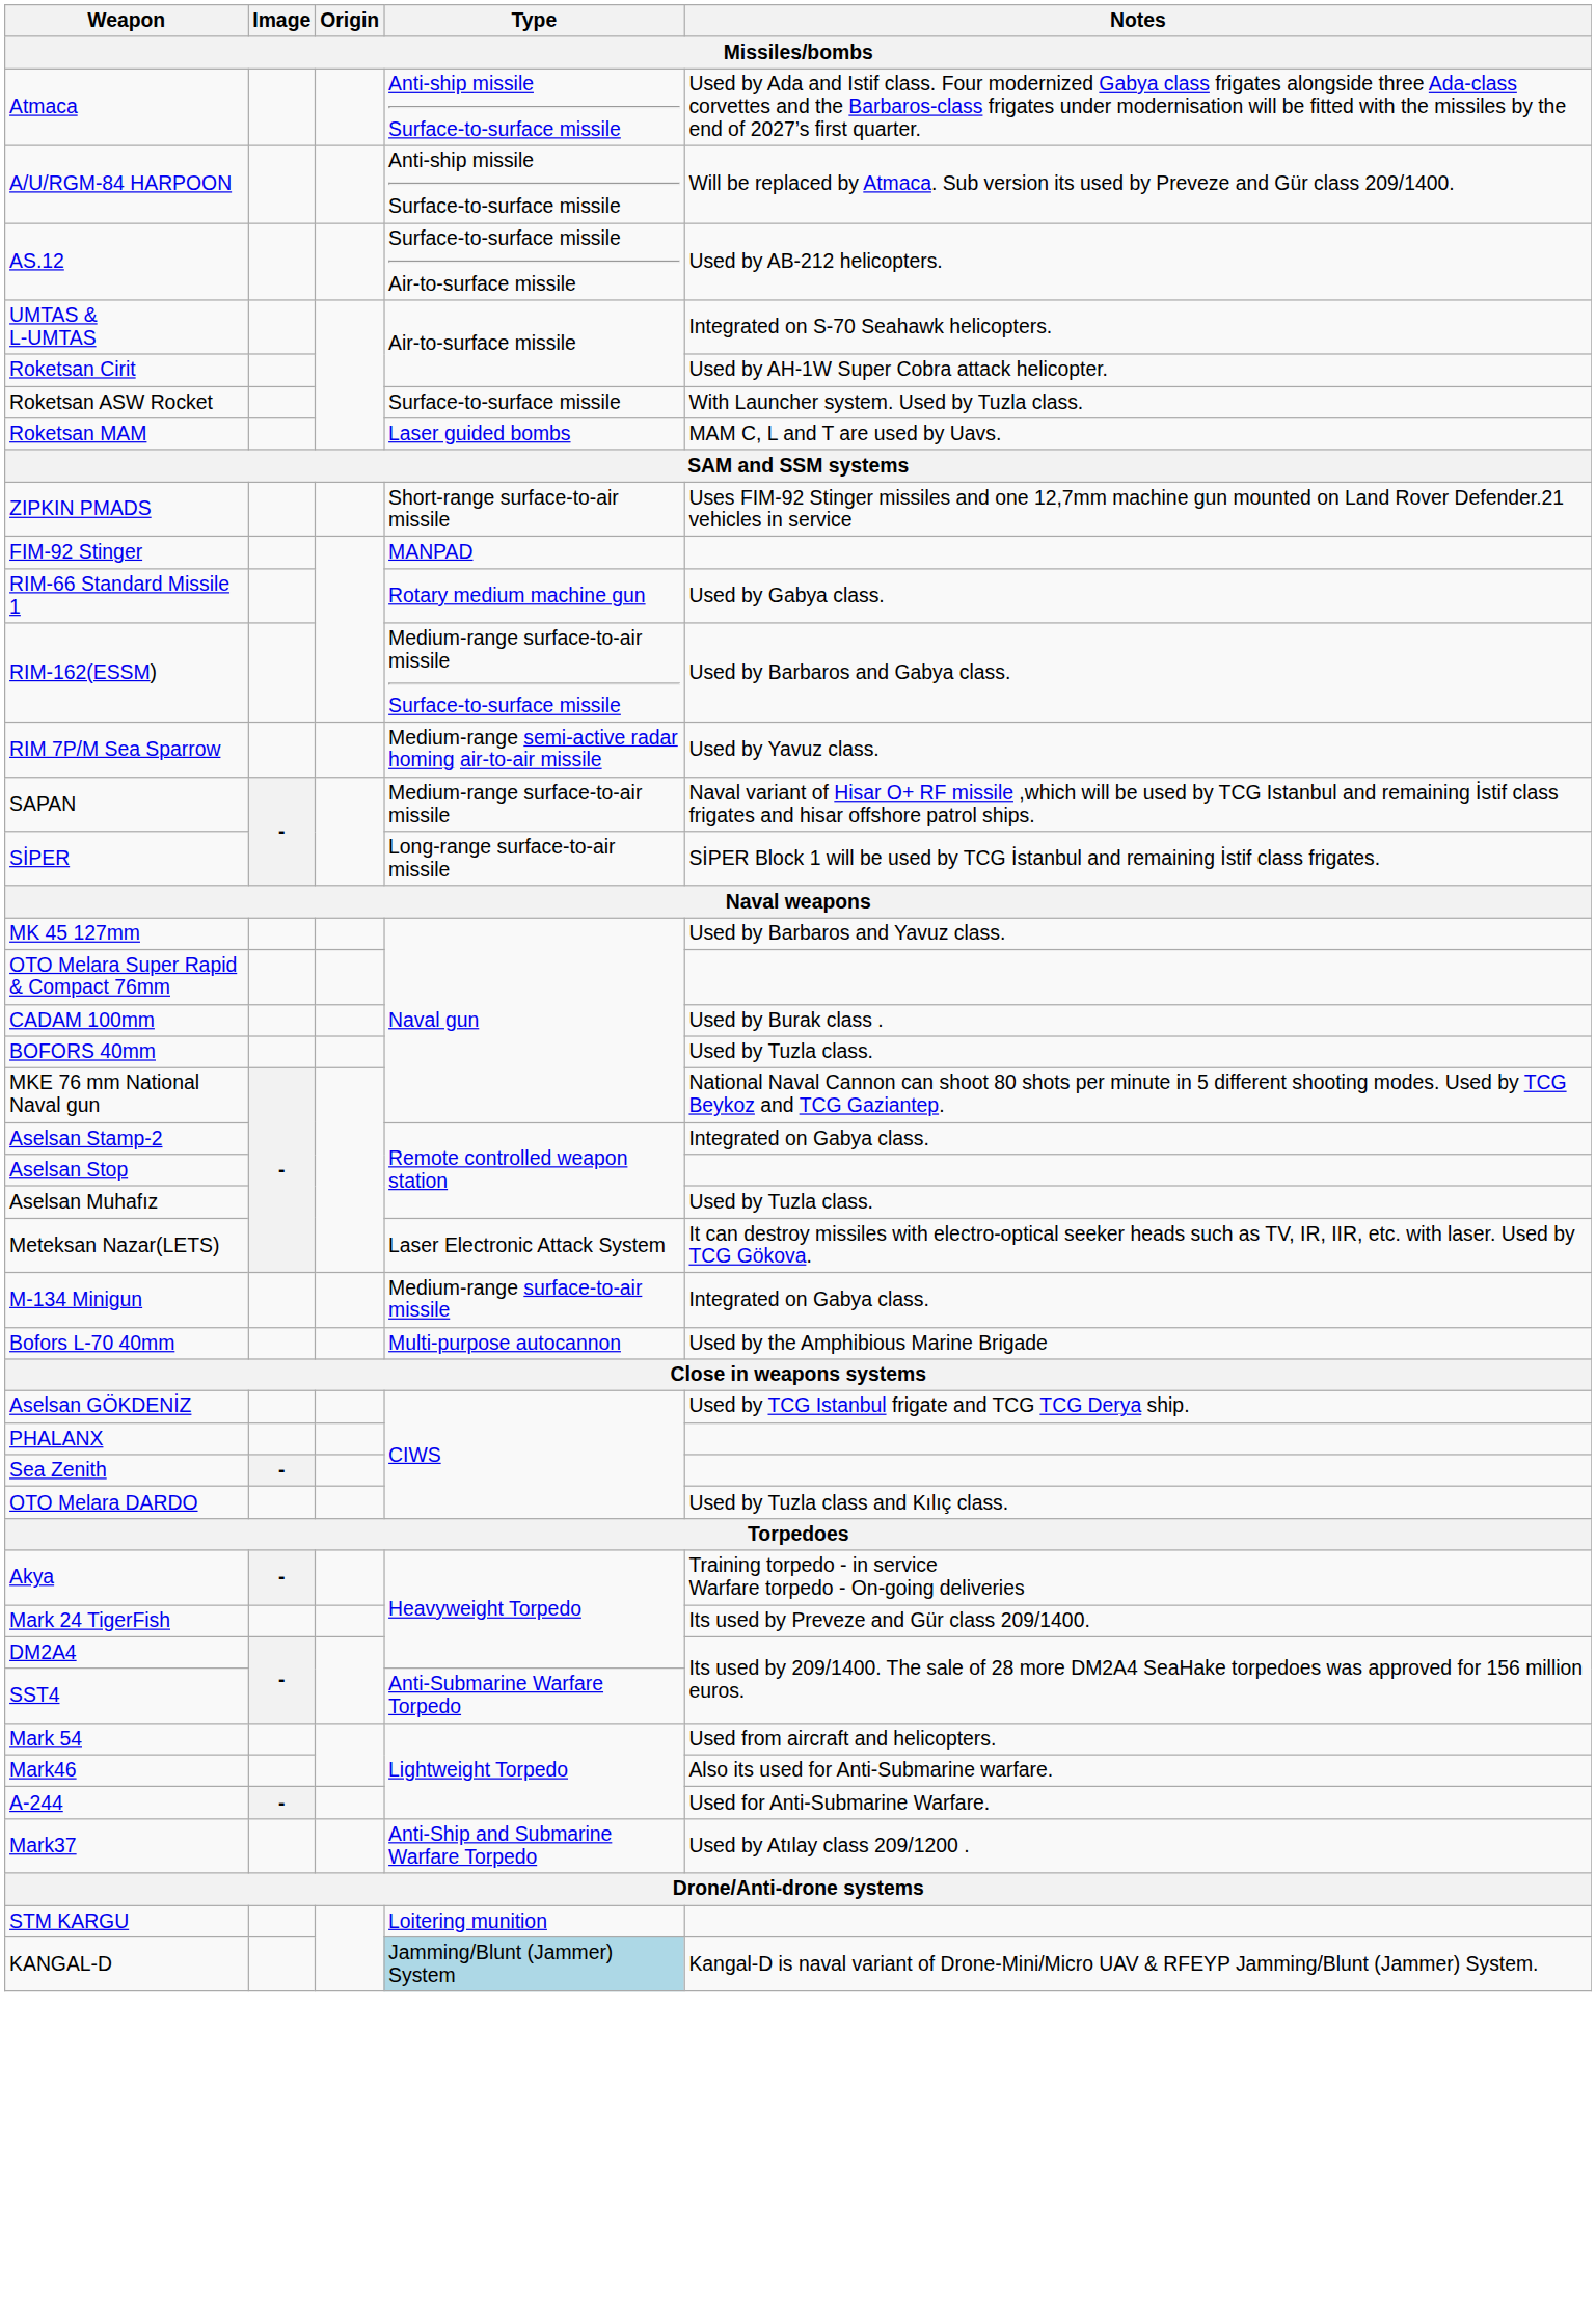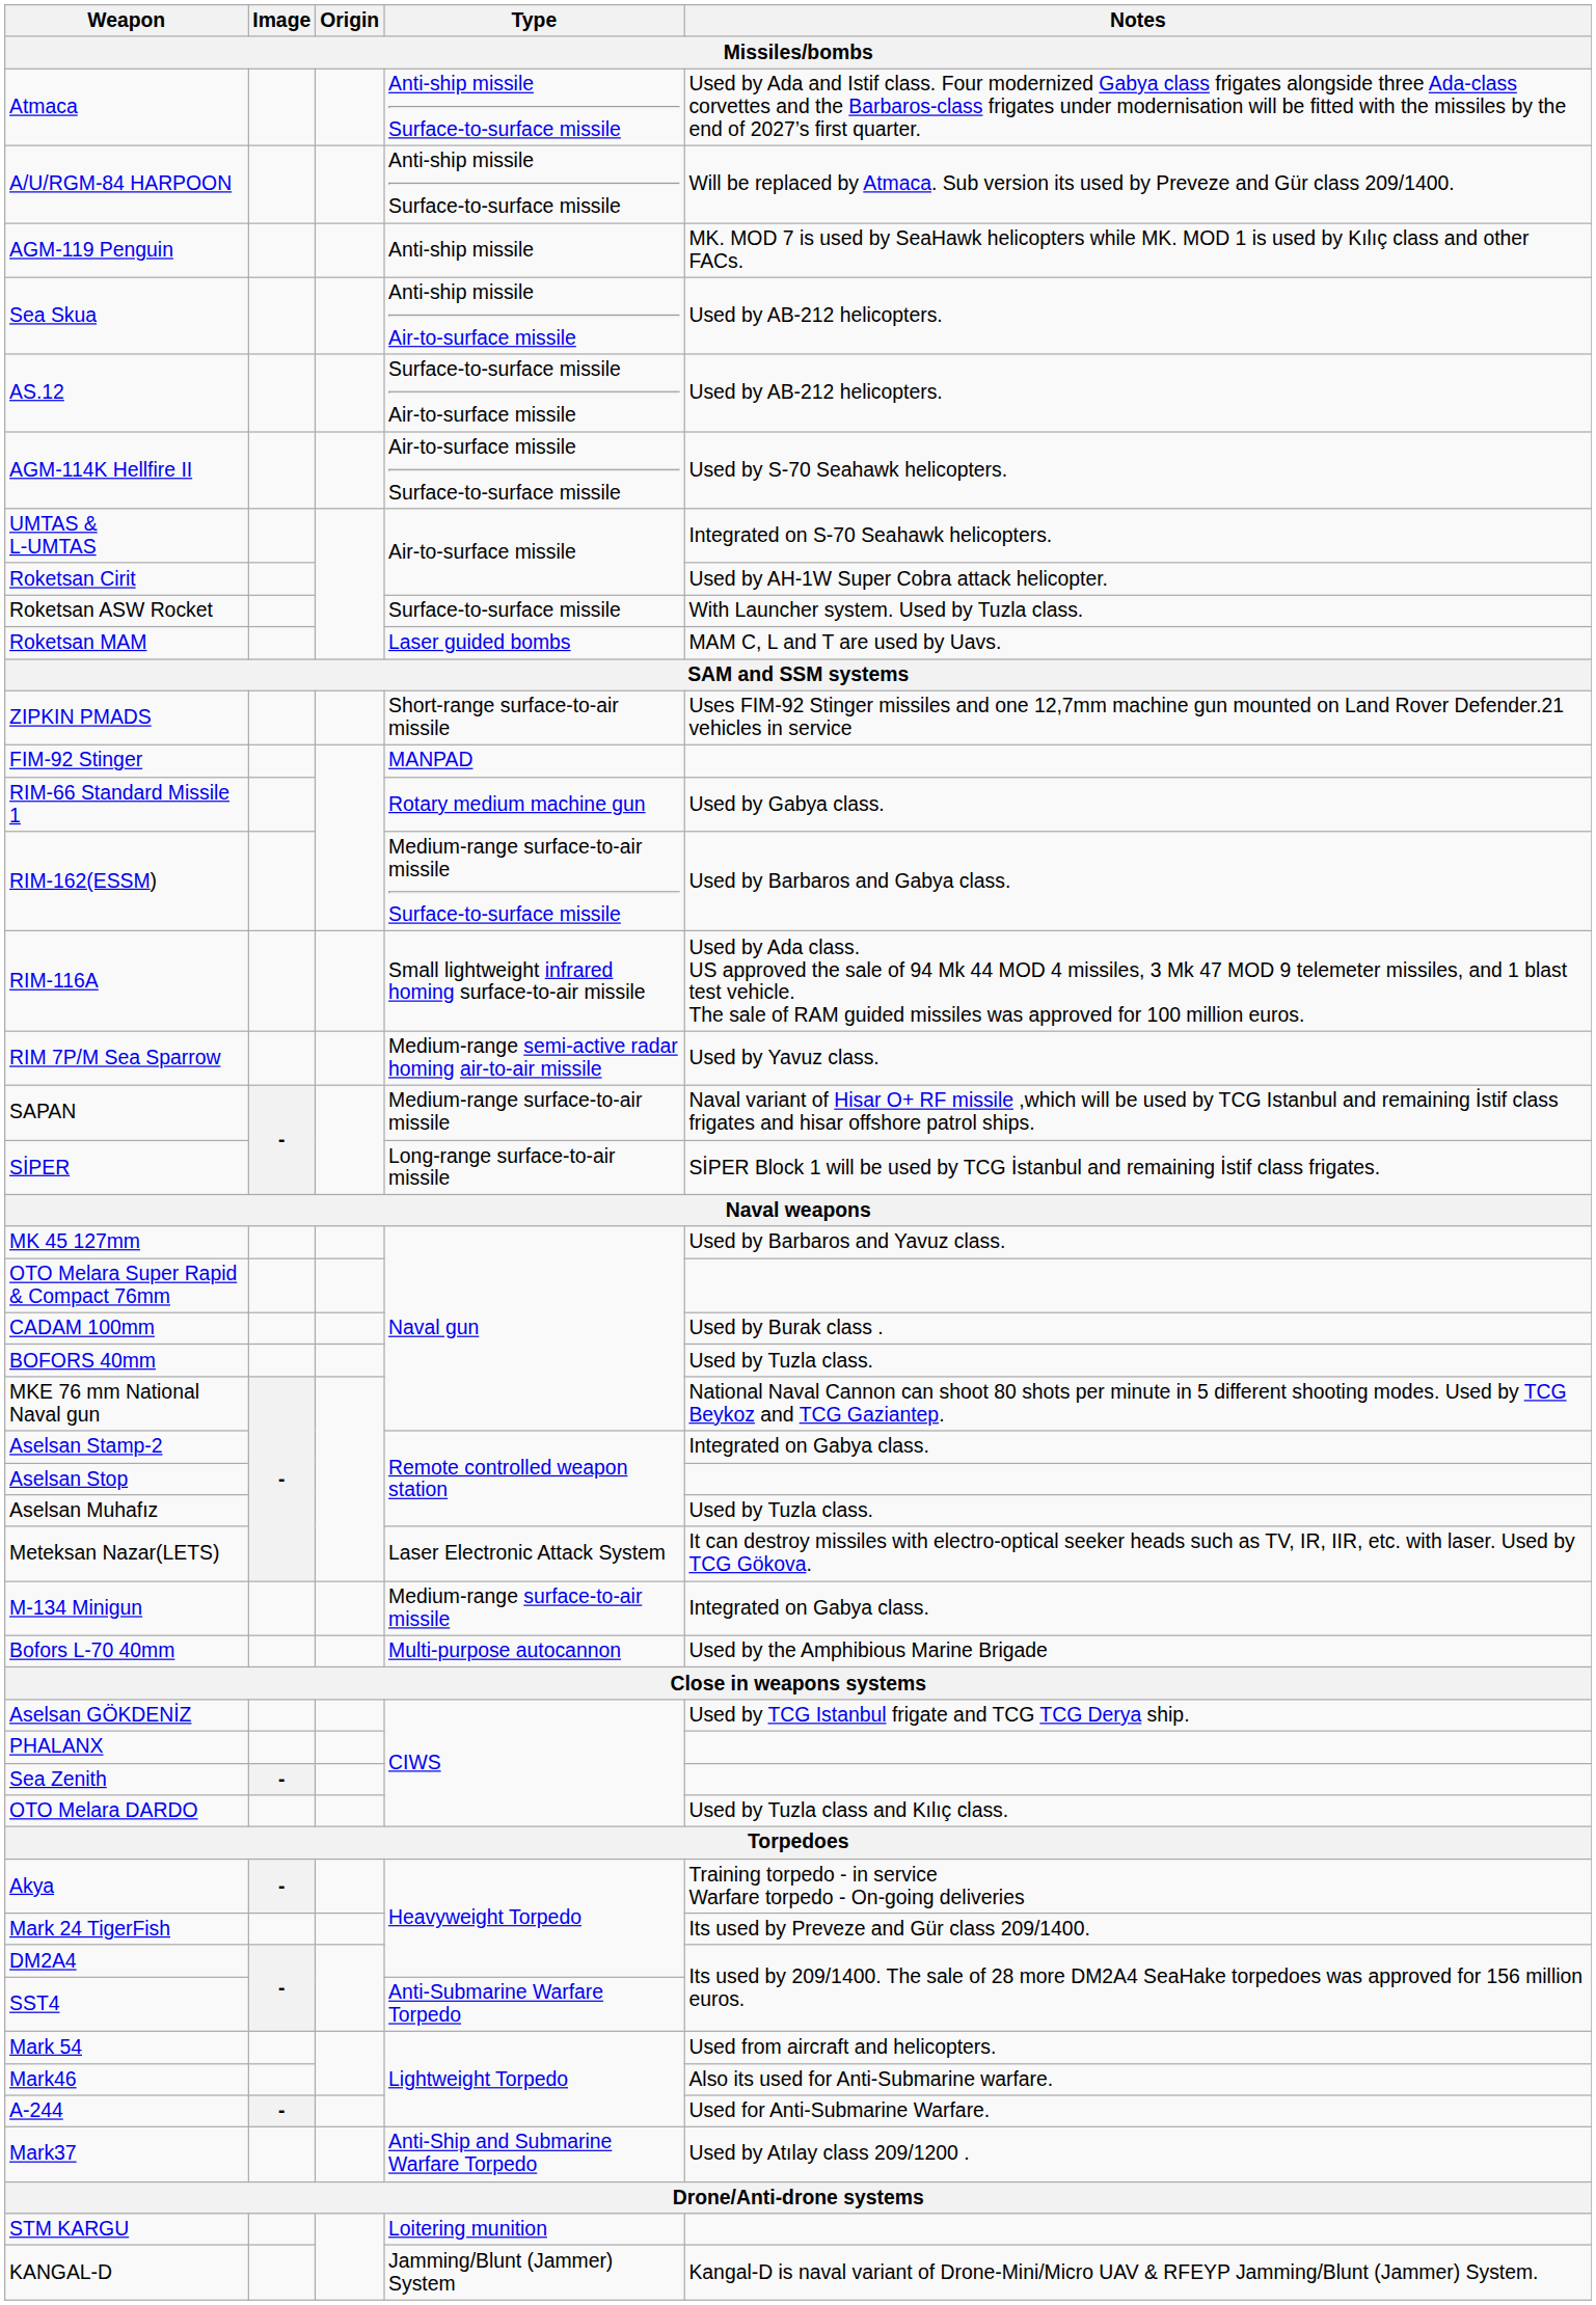+ row: AGM-119 Penguin | Anti-ship missile | MK. MOD 7 is used by SeaHawk helicopters while MK. MOD 1 is used by Kılıç class and other FACs.
+ row: Sea Skua | Anti-ship missile Air-to-surface missile | Used by AB-212 helicopters.
+ row: AGM-114K Hellfire II | Air-to-surface missile Surface-to-surface missile | Used by S-70 Seahawk helicopters.
+ row: RIM-116A | Small lightweight infrared homing surface-to-air missile | Used by Ada class. US approved the sale of 94 Mk 44 MOD 4 missiles, 3 Mk 47 MOD 9 telemeter missiles, and 1 blast test vehicle. The sale of RAM guided missiles was approved for 100 million euros.
KANGAL-D | Type: lightblue background -> no background
